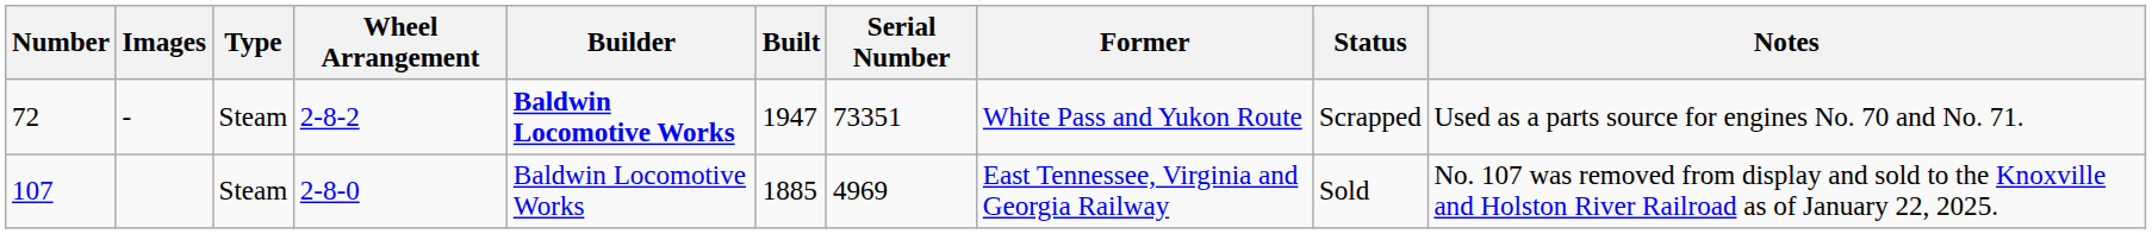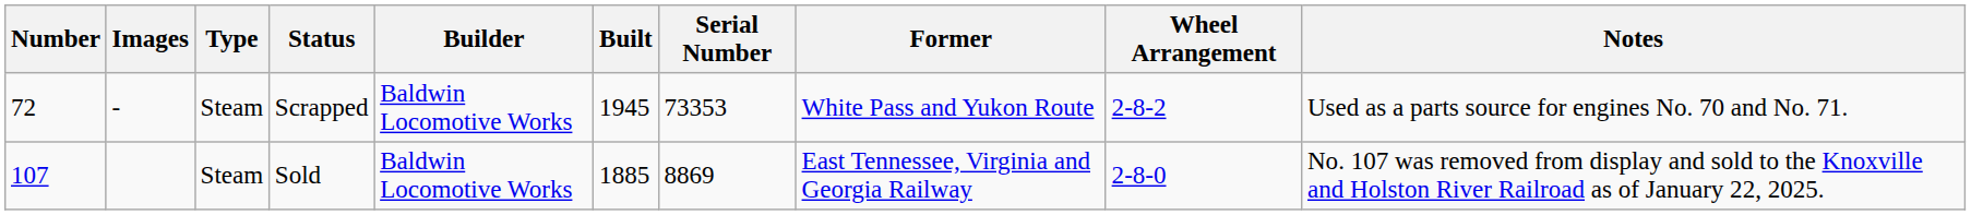columns swapped: Wheel Arrangement <-> Status
72 | Builder: bold -> normal
72 | Built: 1947 -> 1945
72 | Serial Number: 73351 -> 73353
107 | Serial Number: 4969 -> 8869
